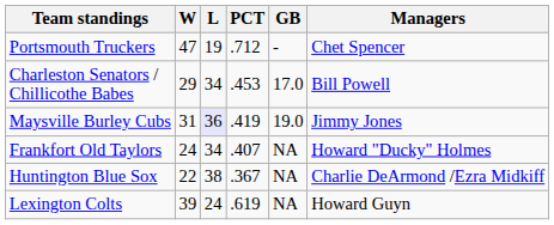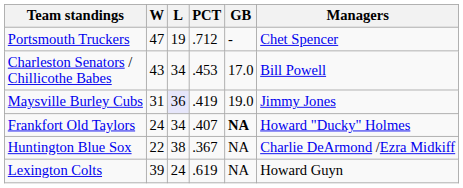Charleston Senators / Chillicothe Babes | W: 29 -> 43
Frankfort Old Taylors | GB: normal -> bold
